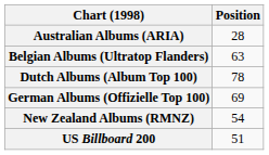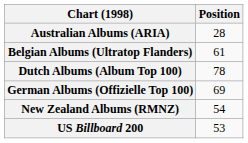Belgian Albums (Ultratop Flanders) | Position: 63 -> 61
US Billboard 200 | Position: 51 -> 53
